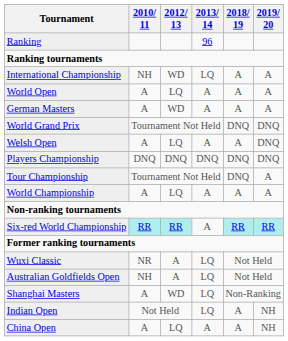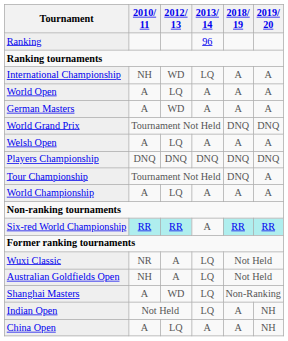Welsh Open | 2019/ 20: DNQ -> A
